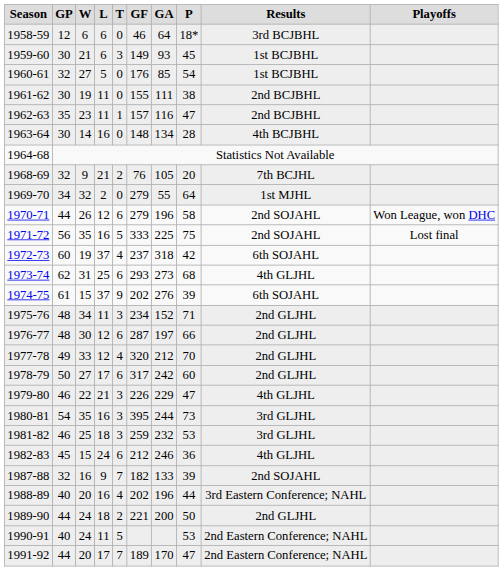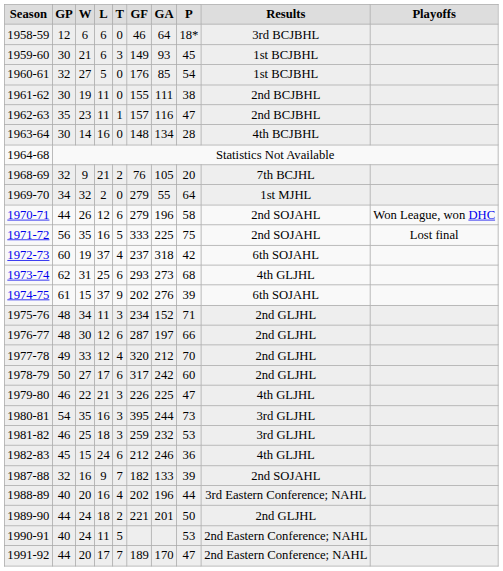1979-80 | GA: 229 -> 225
1989-90 | GA: 200 -> 201
